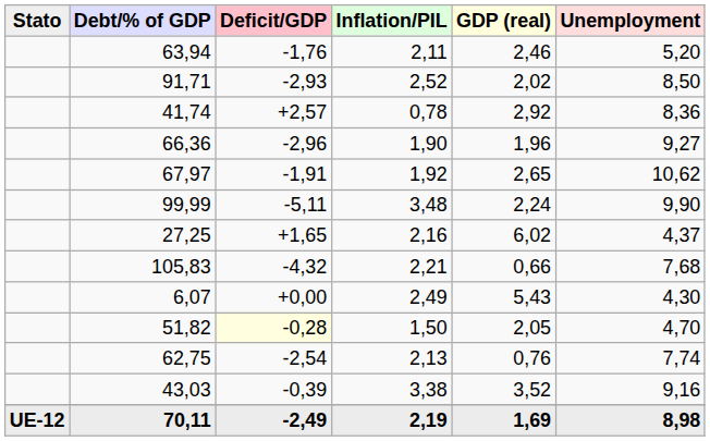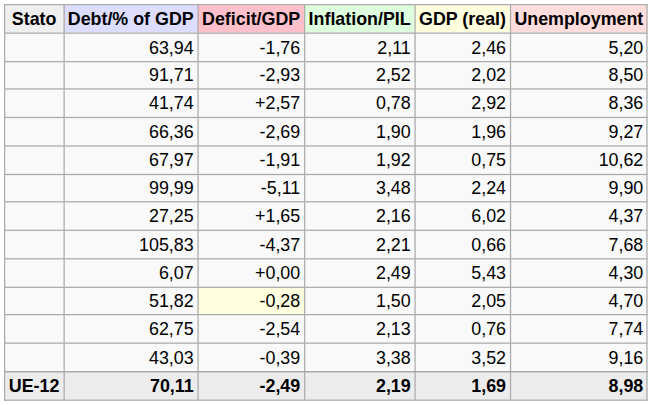66,36 | Deficit/GDP: -2,96 -> -2,69
67,97 | GDP (real): 2,65 -> 0,75
105,83 | Deficit/GDP: -4,32 -> -4,37
